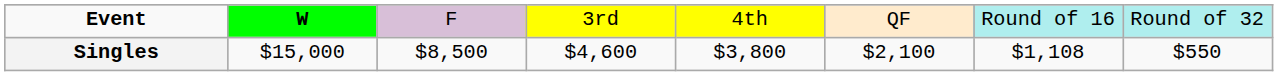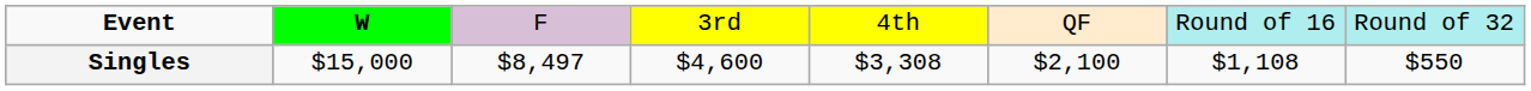Singles | column 3: $8,500 -> $8,497
Singles | column 5: $3,800 -> $3,308
